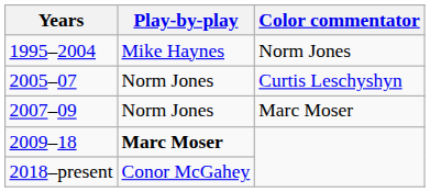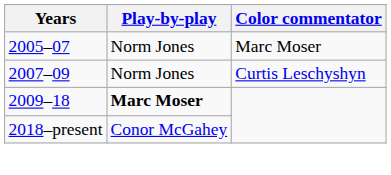- row: 1995–2004 | Mike Haynes | Norm Jones
2005–07 | Color commentator: Curtis Leschyshyn -> Marc Moser
2007–09 | Color commentator: Marc Moser -> Curtis Leschyshyn
